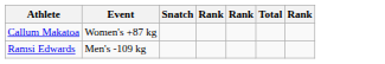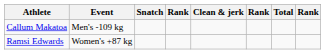+ column: Clean & jerk
Callum Makatoa | Event: Women's +87 kg -> Men's -109 kg
Ramsi Edwards | Event: Men's -109 kg -> Women's +87 kg
